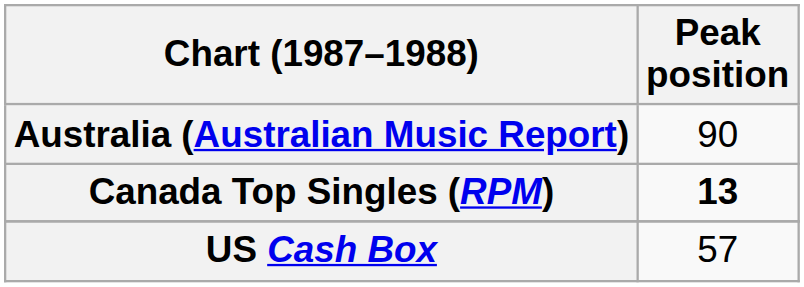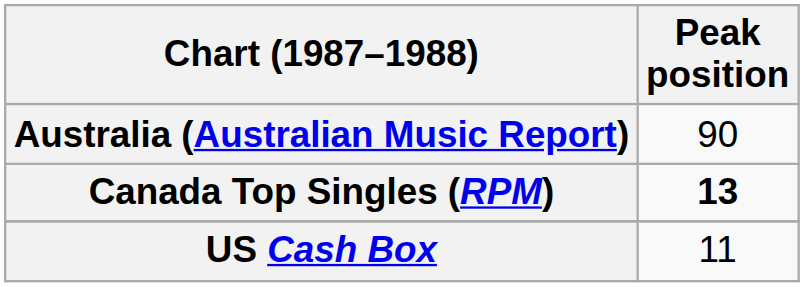US Cash Box | Peak position: 57 -> 11
